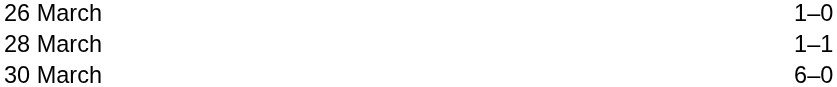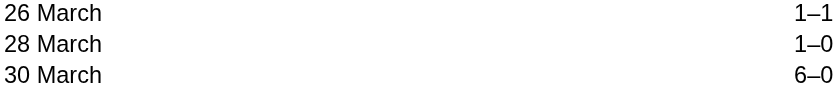26 March | column 3: 1–0 -> 1–1
28 March | column 3: 1–1 -> 1–0
